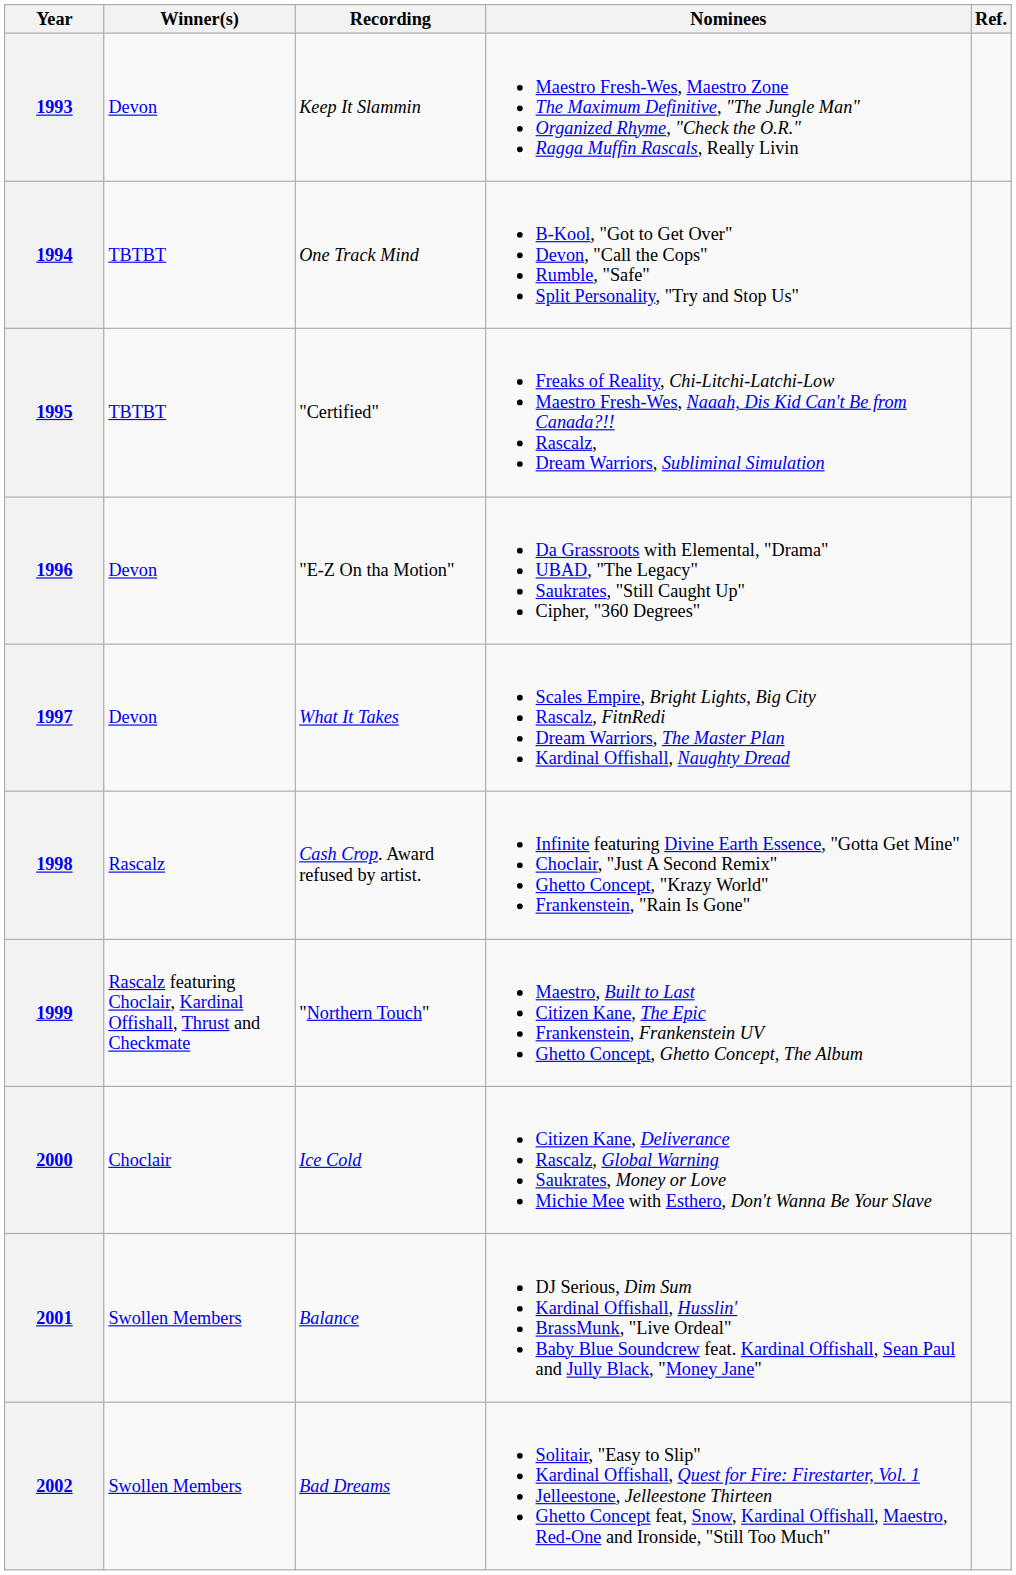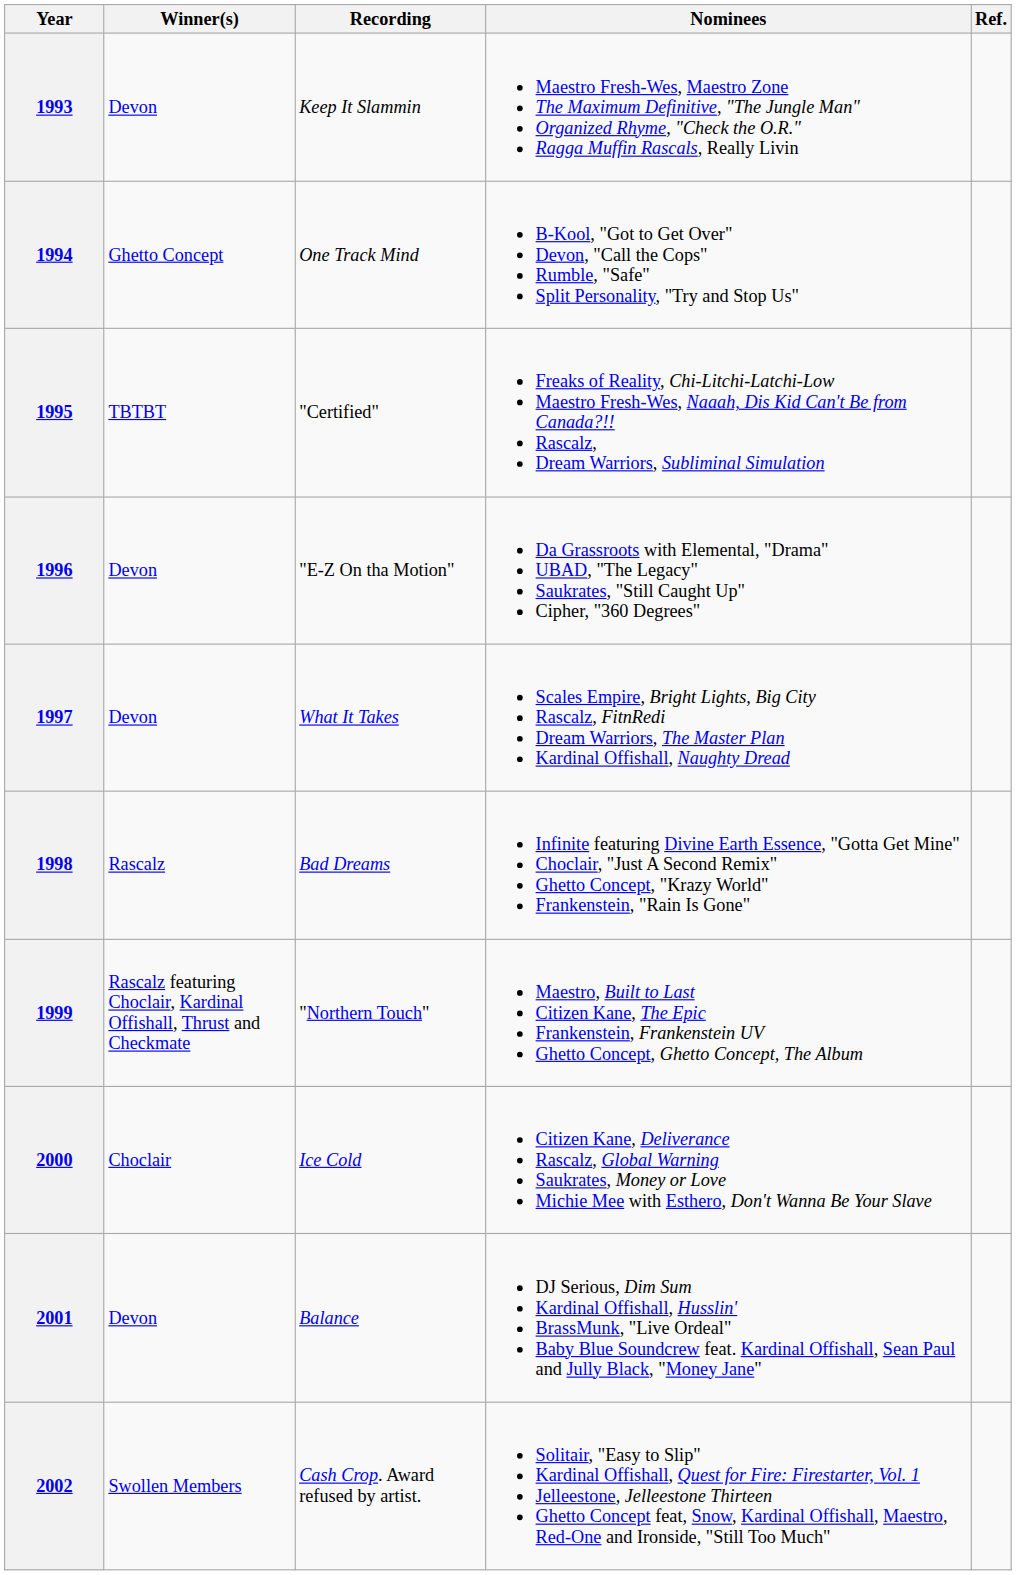1994 | Winner(s): TBTBT -> Ghetto Concept
1998 | Recording: Cash Crop. Award refused by artist. -> Bad Dreams
2001 | Winner(s): Swollen Members -> Devon
2002 | Recording: Bad Dreams -> Cash Crop. Award refused by artist.
